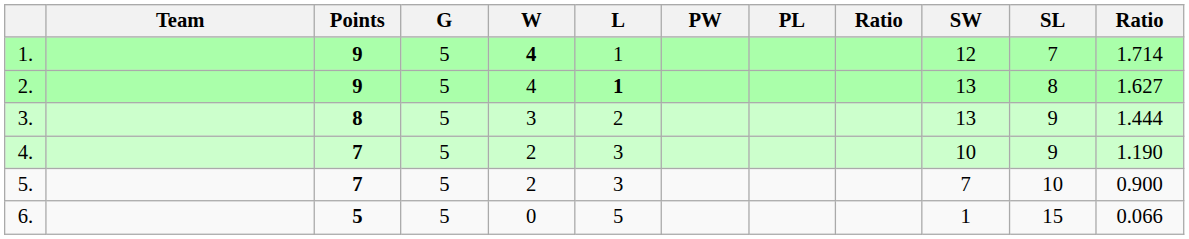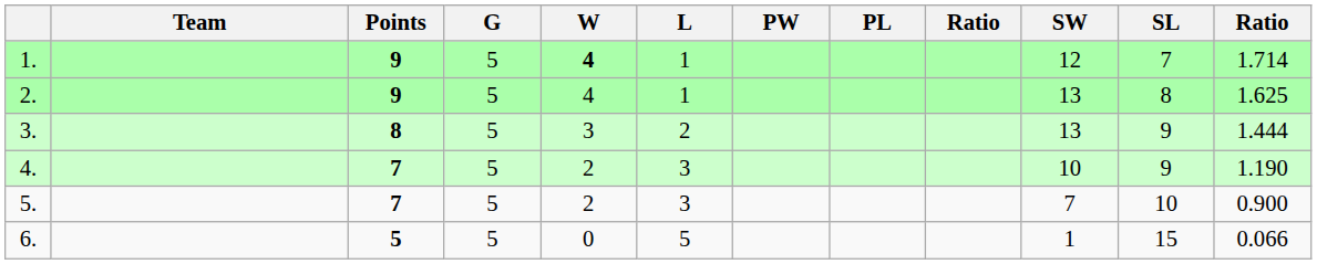2. | L: bold -> normal
2. | column 12: 1.627 -> 1.625
